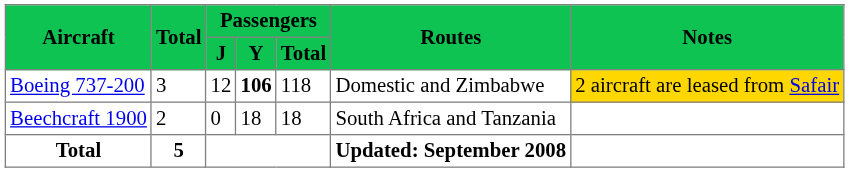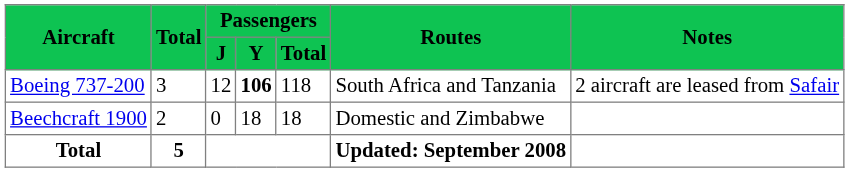Boeing 737-200 | Routes: Domestic and Zimbabwe -> South Africa and Tanzania
Boeing 737-200 | Notes: gold background -> no background
Beechcraft 1900 | Routes: South Africa and Tanzania -> Domestic and Zimbabwe
